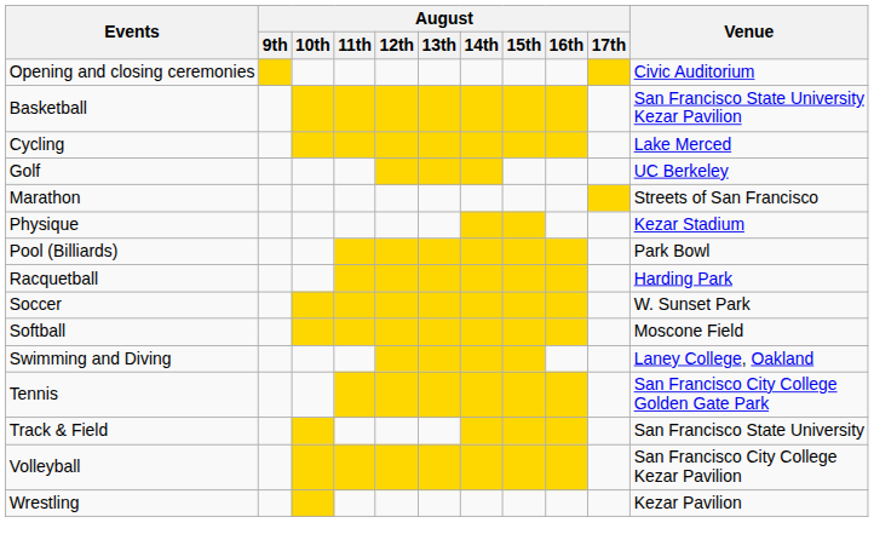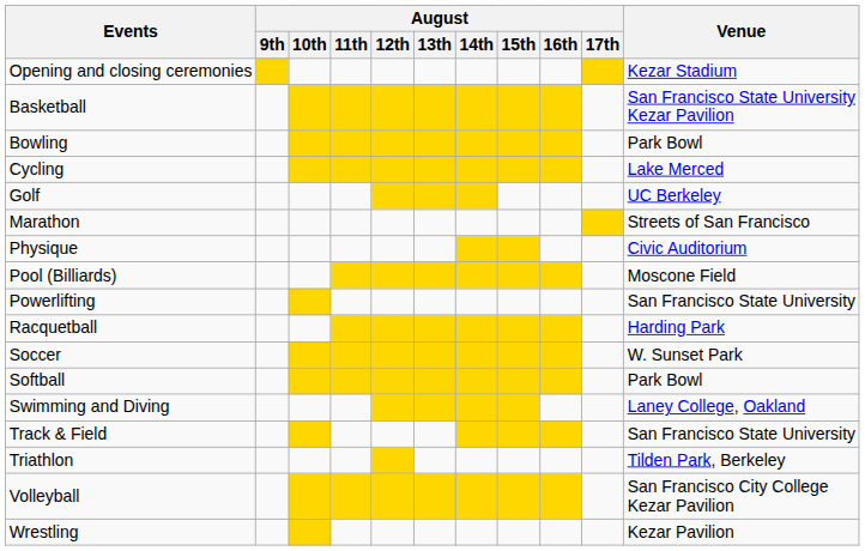Opening and closing ceremonies | Venue: Civic Auditorium -> Kezar Stadium
+ row: Bowling | Park Bowl
Physique | Venue: Kezar Stadium -> Civic Auditorium
Pool (Billiards) | Venue: Park Bowl -> Moscone Field
+ row: Powerlifting | San Francisco State University
Softball | Venue: Moscone Field -> Park Bowl
- row: Tennis | San Francisco City College Golden Gate Park
+ row: Triathlon | Tilden Park, Berkeley
